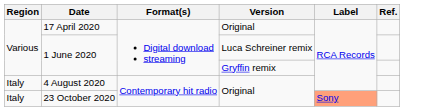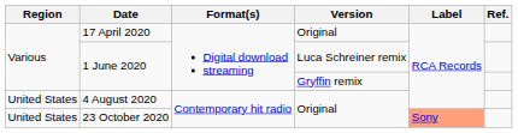4 August 2020 | Region: Italy -> United States
23 October 2020 | Region: Italy -> United States
